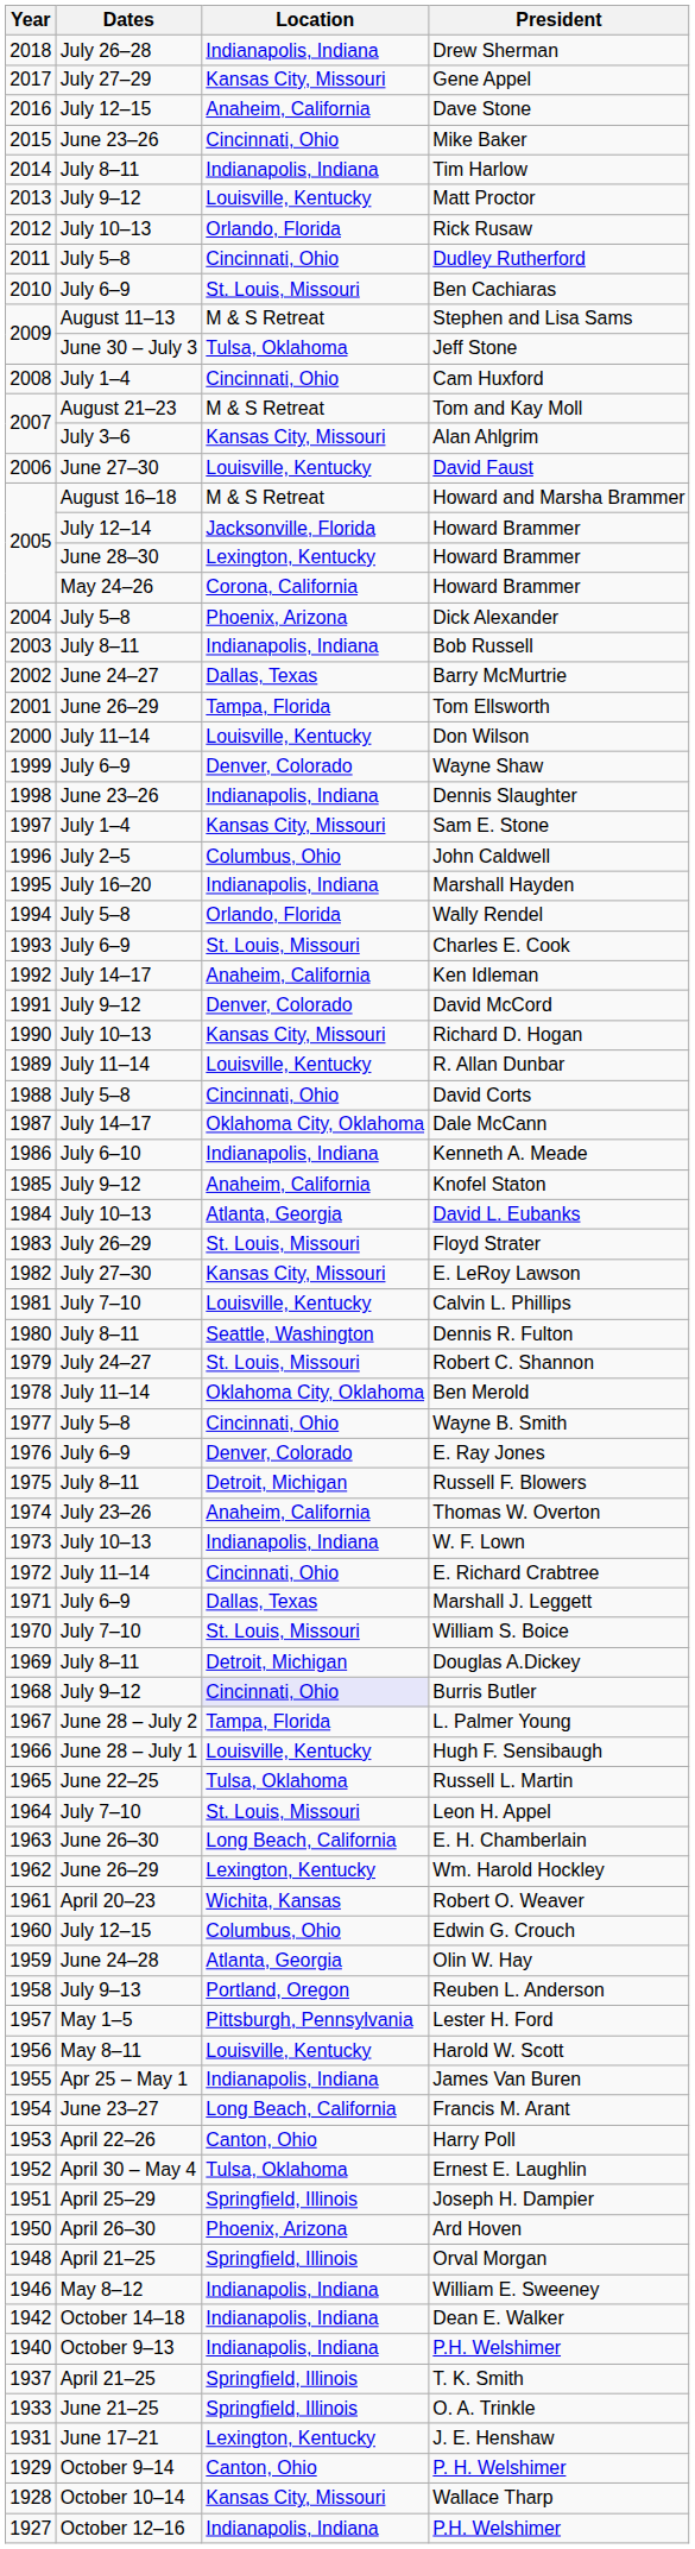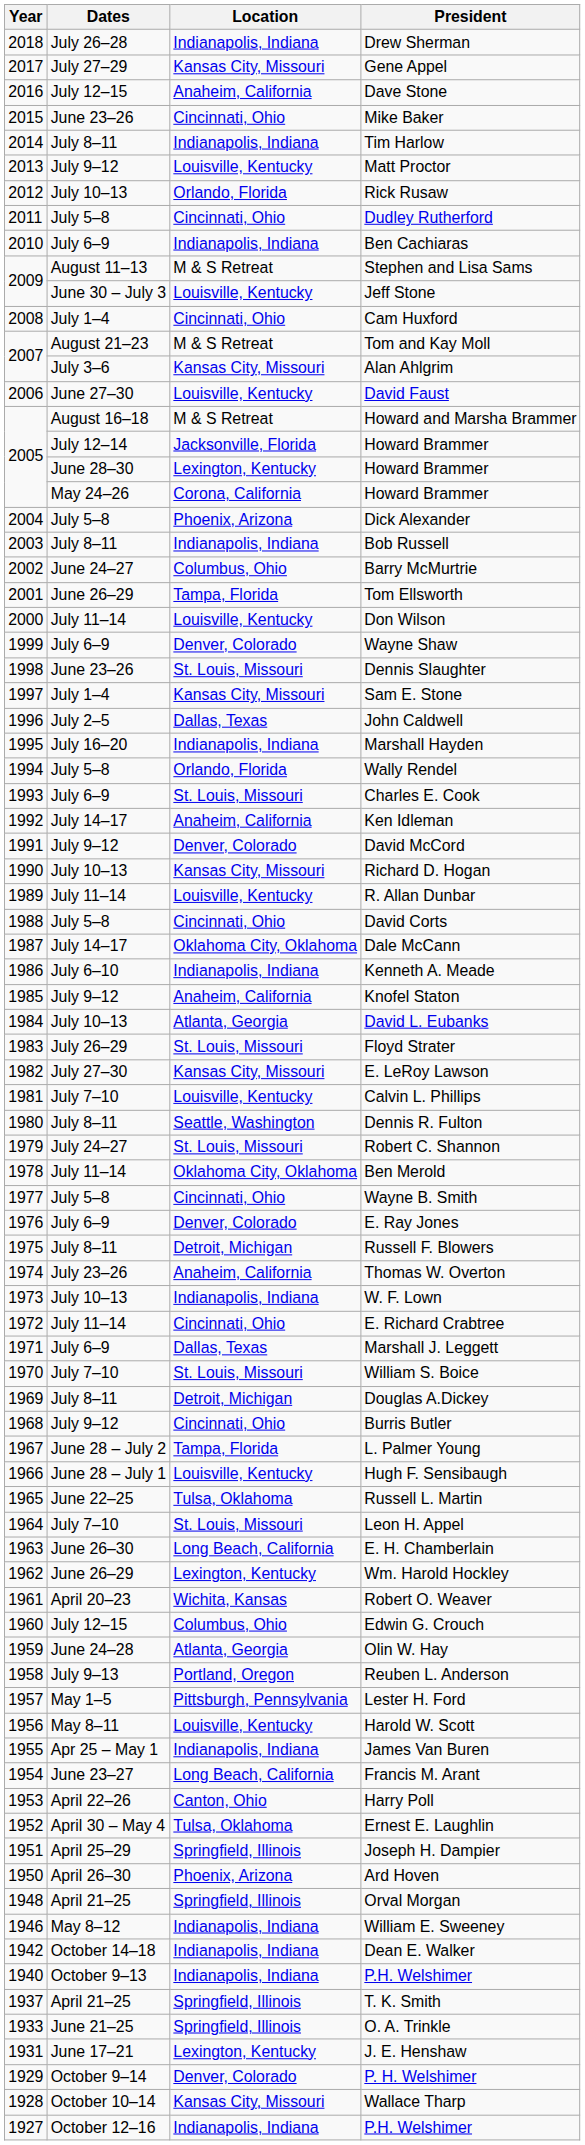Ben Cachiaras | Location: St. Louis, Missouri -> Indianapolis, Indiana
Jeff Stone | Location: Tulsa, Oklahoma -> Louisville, Kentucky
Barry McMurtrie | Location: Dallas, Texas -> Columbus, Ohio
Dennis Slaughter | Location: Indianapolis, Indiana -> St. Louis, Missouri
John Caldwell | Location: Columbus, Ohio -> Dallas, Texas
Burris Butler | Location: lavender background -> no background
P. H. Welshimer | Location: Canton, Ohio -> Denver, Colorado
